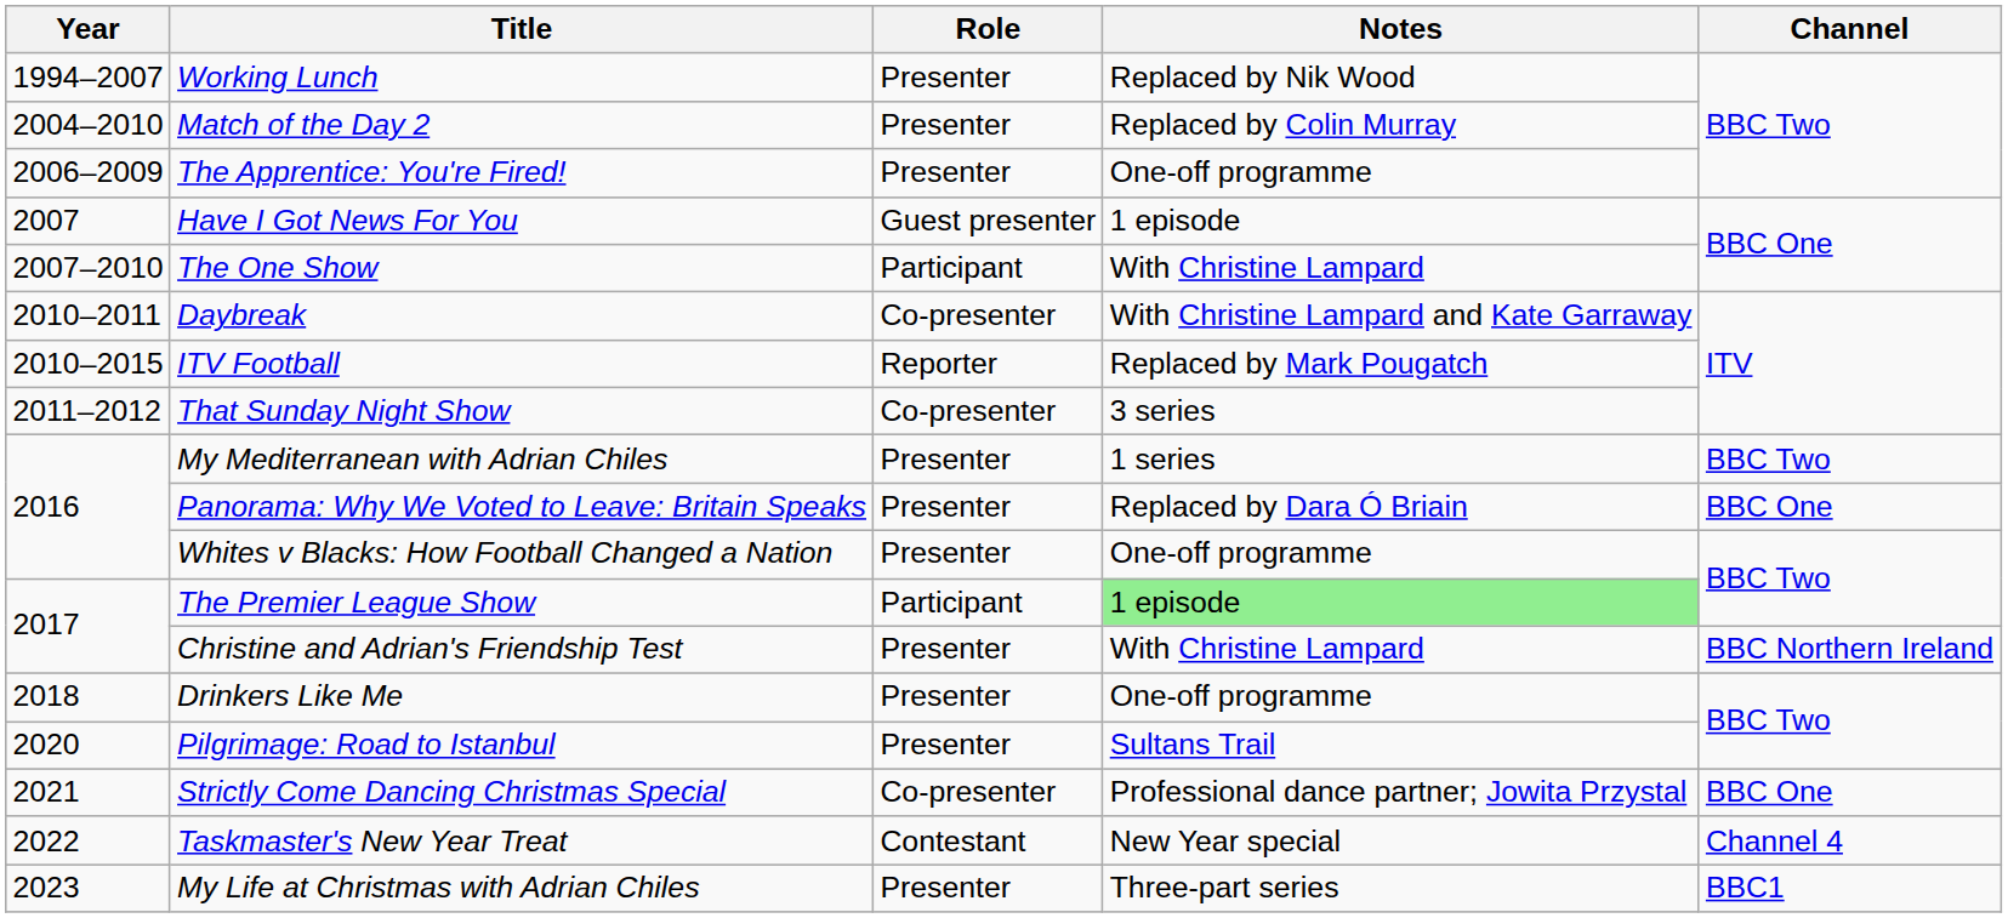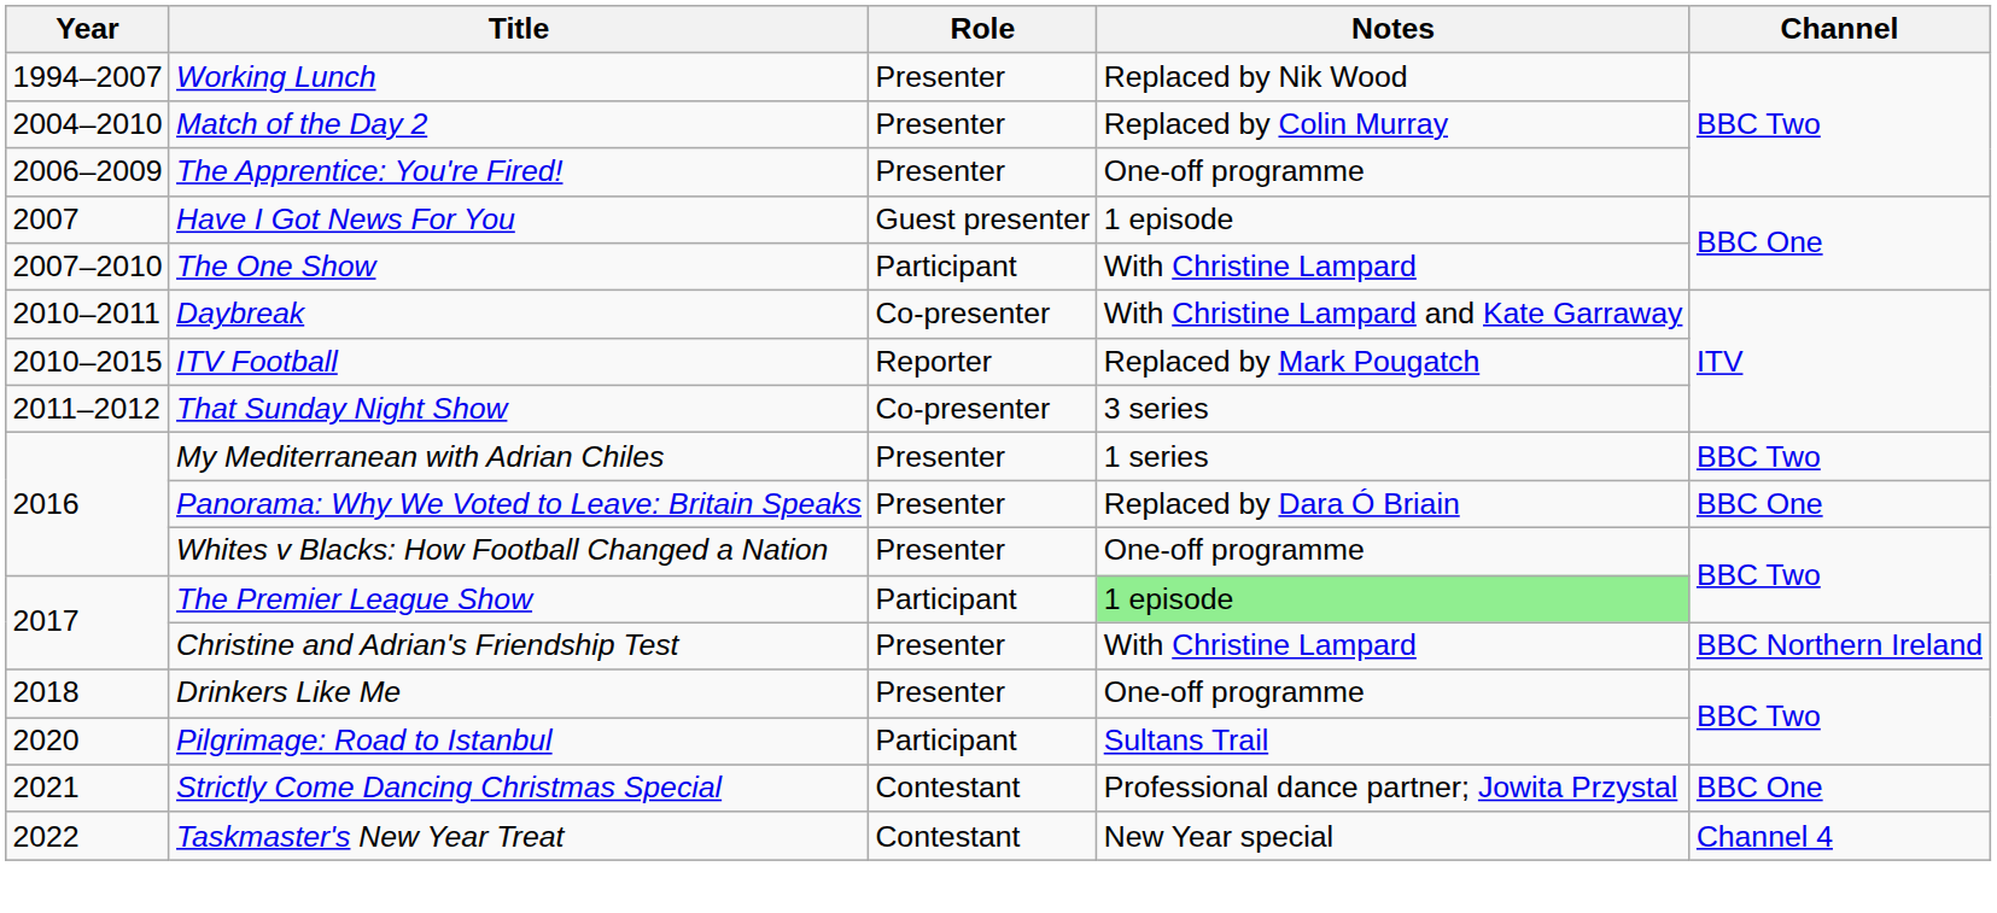Pilgrimage: Road to Istanbul | Role: Presenter -> Participant
Strictly Come Dancing Christmas Special | Role: Co-presenter -> Contestant
- row: 2023 | My Life at Christmas with Adrian Chiles | Presenter | Three-part series | BBC1
